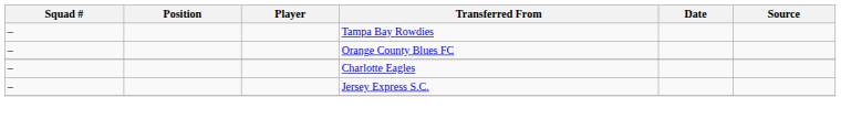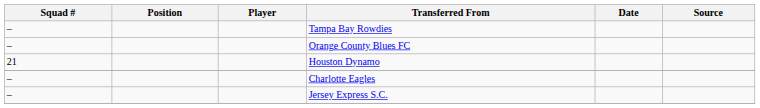+ row: 21 | Houston Dynamo
